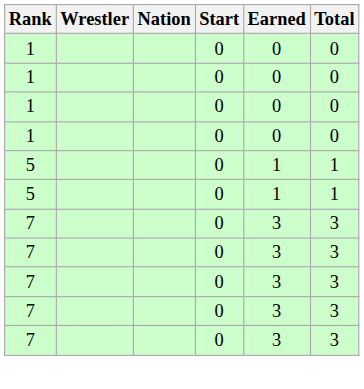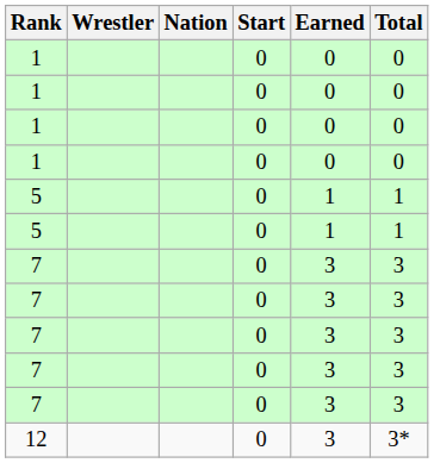+ row: 12 | 0 | 3 | 3*
